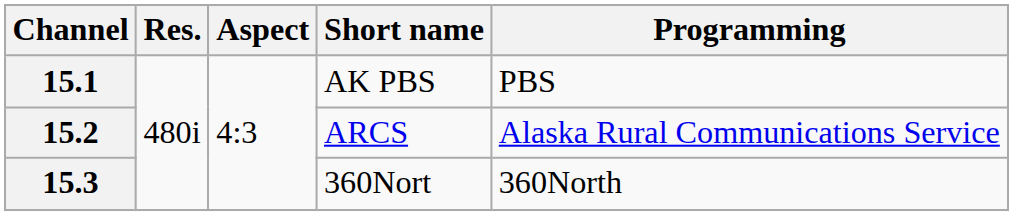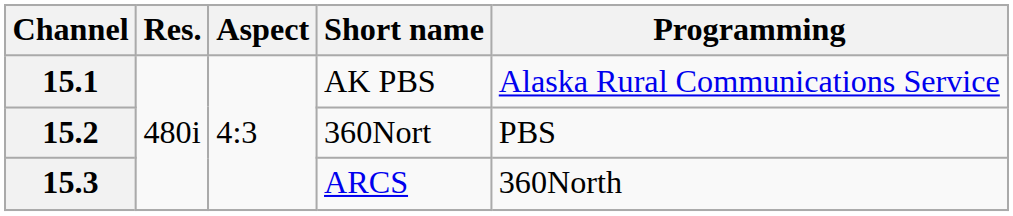15.1 | Programming: PBS -> Alaska Rural Communications Service
15.2 | Short name: ARCS -> 360Nort
15.2 | Programming: Alaska Rural Communications Service -> PBS
15.3 | Short name: 360Nort -> ARCS
